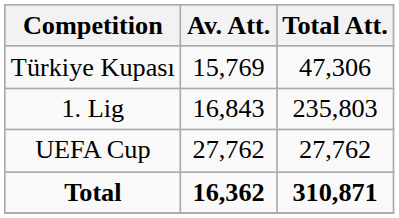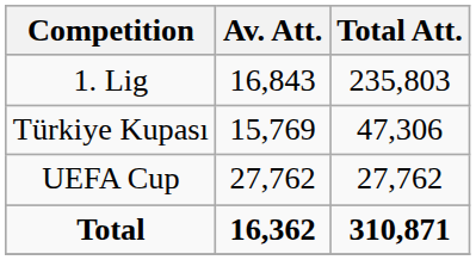rows swapped: 1. Lig <-> Türkiye Kupası
